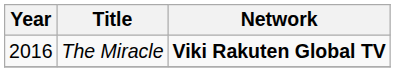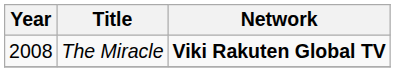The Miracle | Year: 2016 -> 2008
